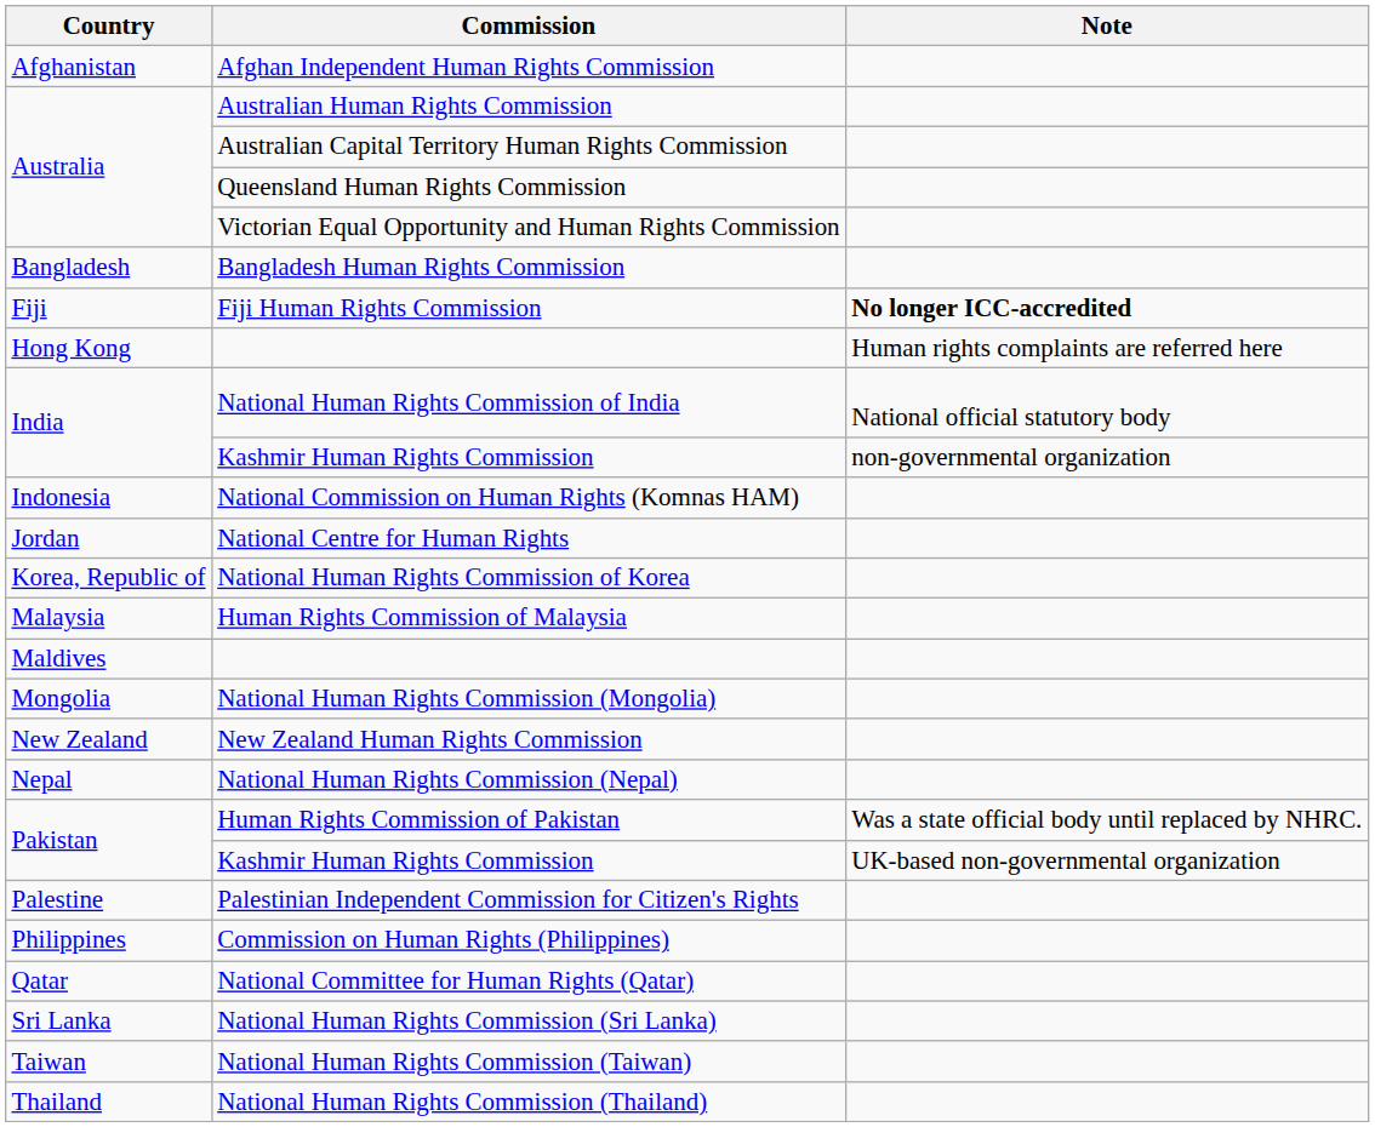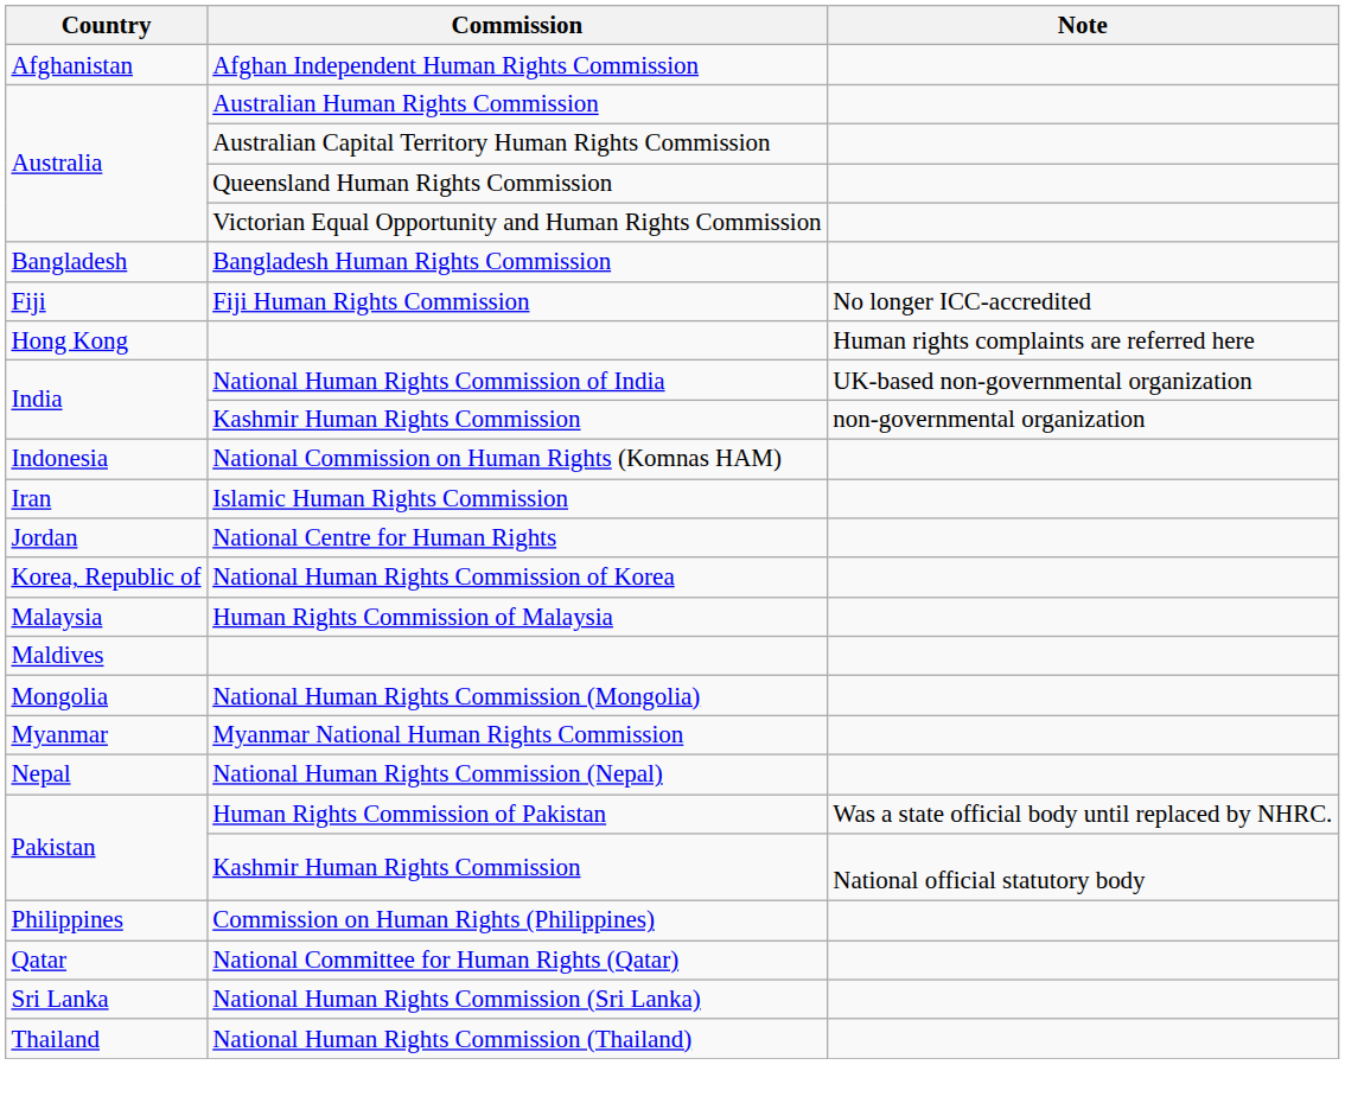Fiji Human Rights Commission | Note: bold -> normal
National Human Rights Commission of India | Note: National official statutory body -> UK-based non-governmental organization
+ row: Iran | Islamic Human Rights Commission
+ row: Myanmar | Myanmar National Human Rights Commission
- row: New Zealand | New Zealand Human Rights Commission
Pakistan / Kashmir Human Rights Commission | Note: UK-based non-governmental organization -> National official statutory body
- row: Palestine | Palestinian Independent Commission for Citizen's Rights
- row: Taiwan | National Human Rights Commission (Taiwan)
